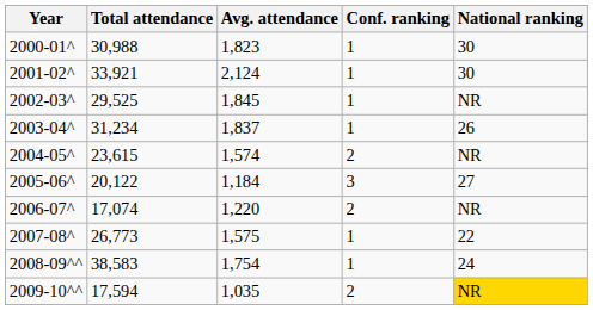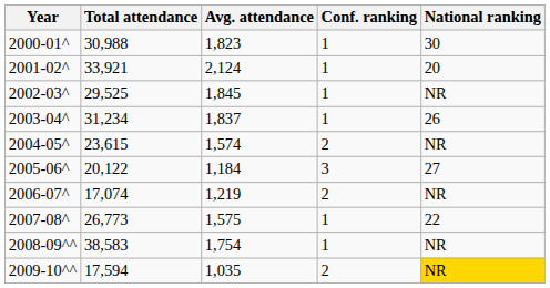2001-02^ | National ranking: 30 -> 20
2006-07^ | Avg. attendance: 1,220 -> 1,219
2008-09^^ | National ranking: 24 -> NR
